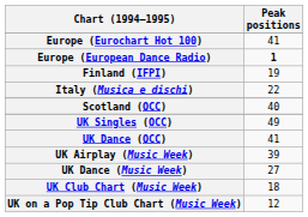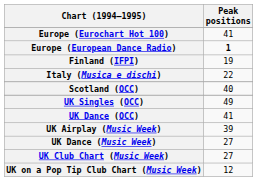UK Club Chart (Music Week) | Peak positions: 18 -> 27
